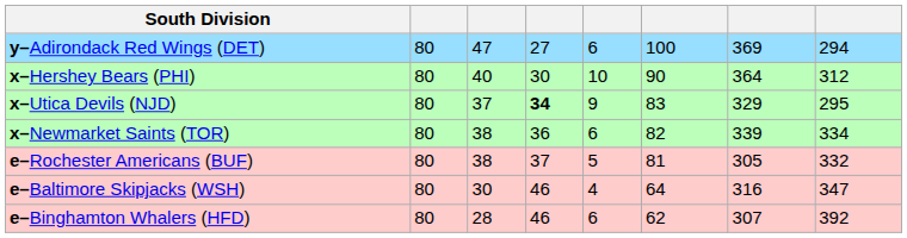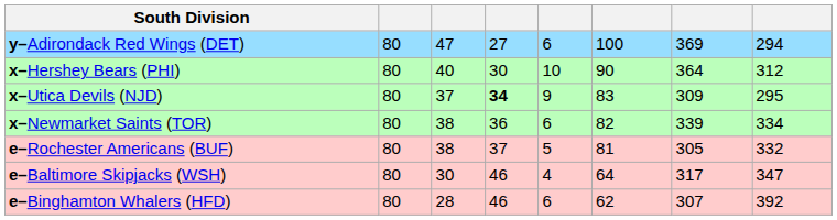x–Utica Devils (NJD) | column 7: 329 -> 309
e–Baltimore Skipjacks (WSH) | column 7: 316 -> 317
